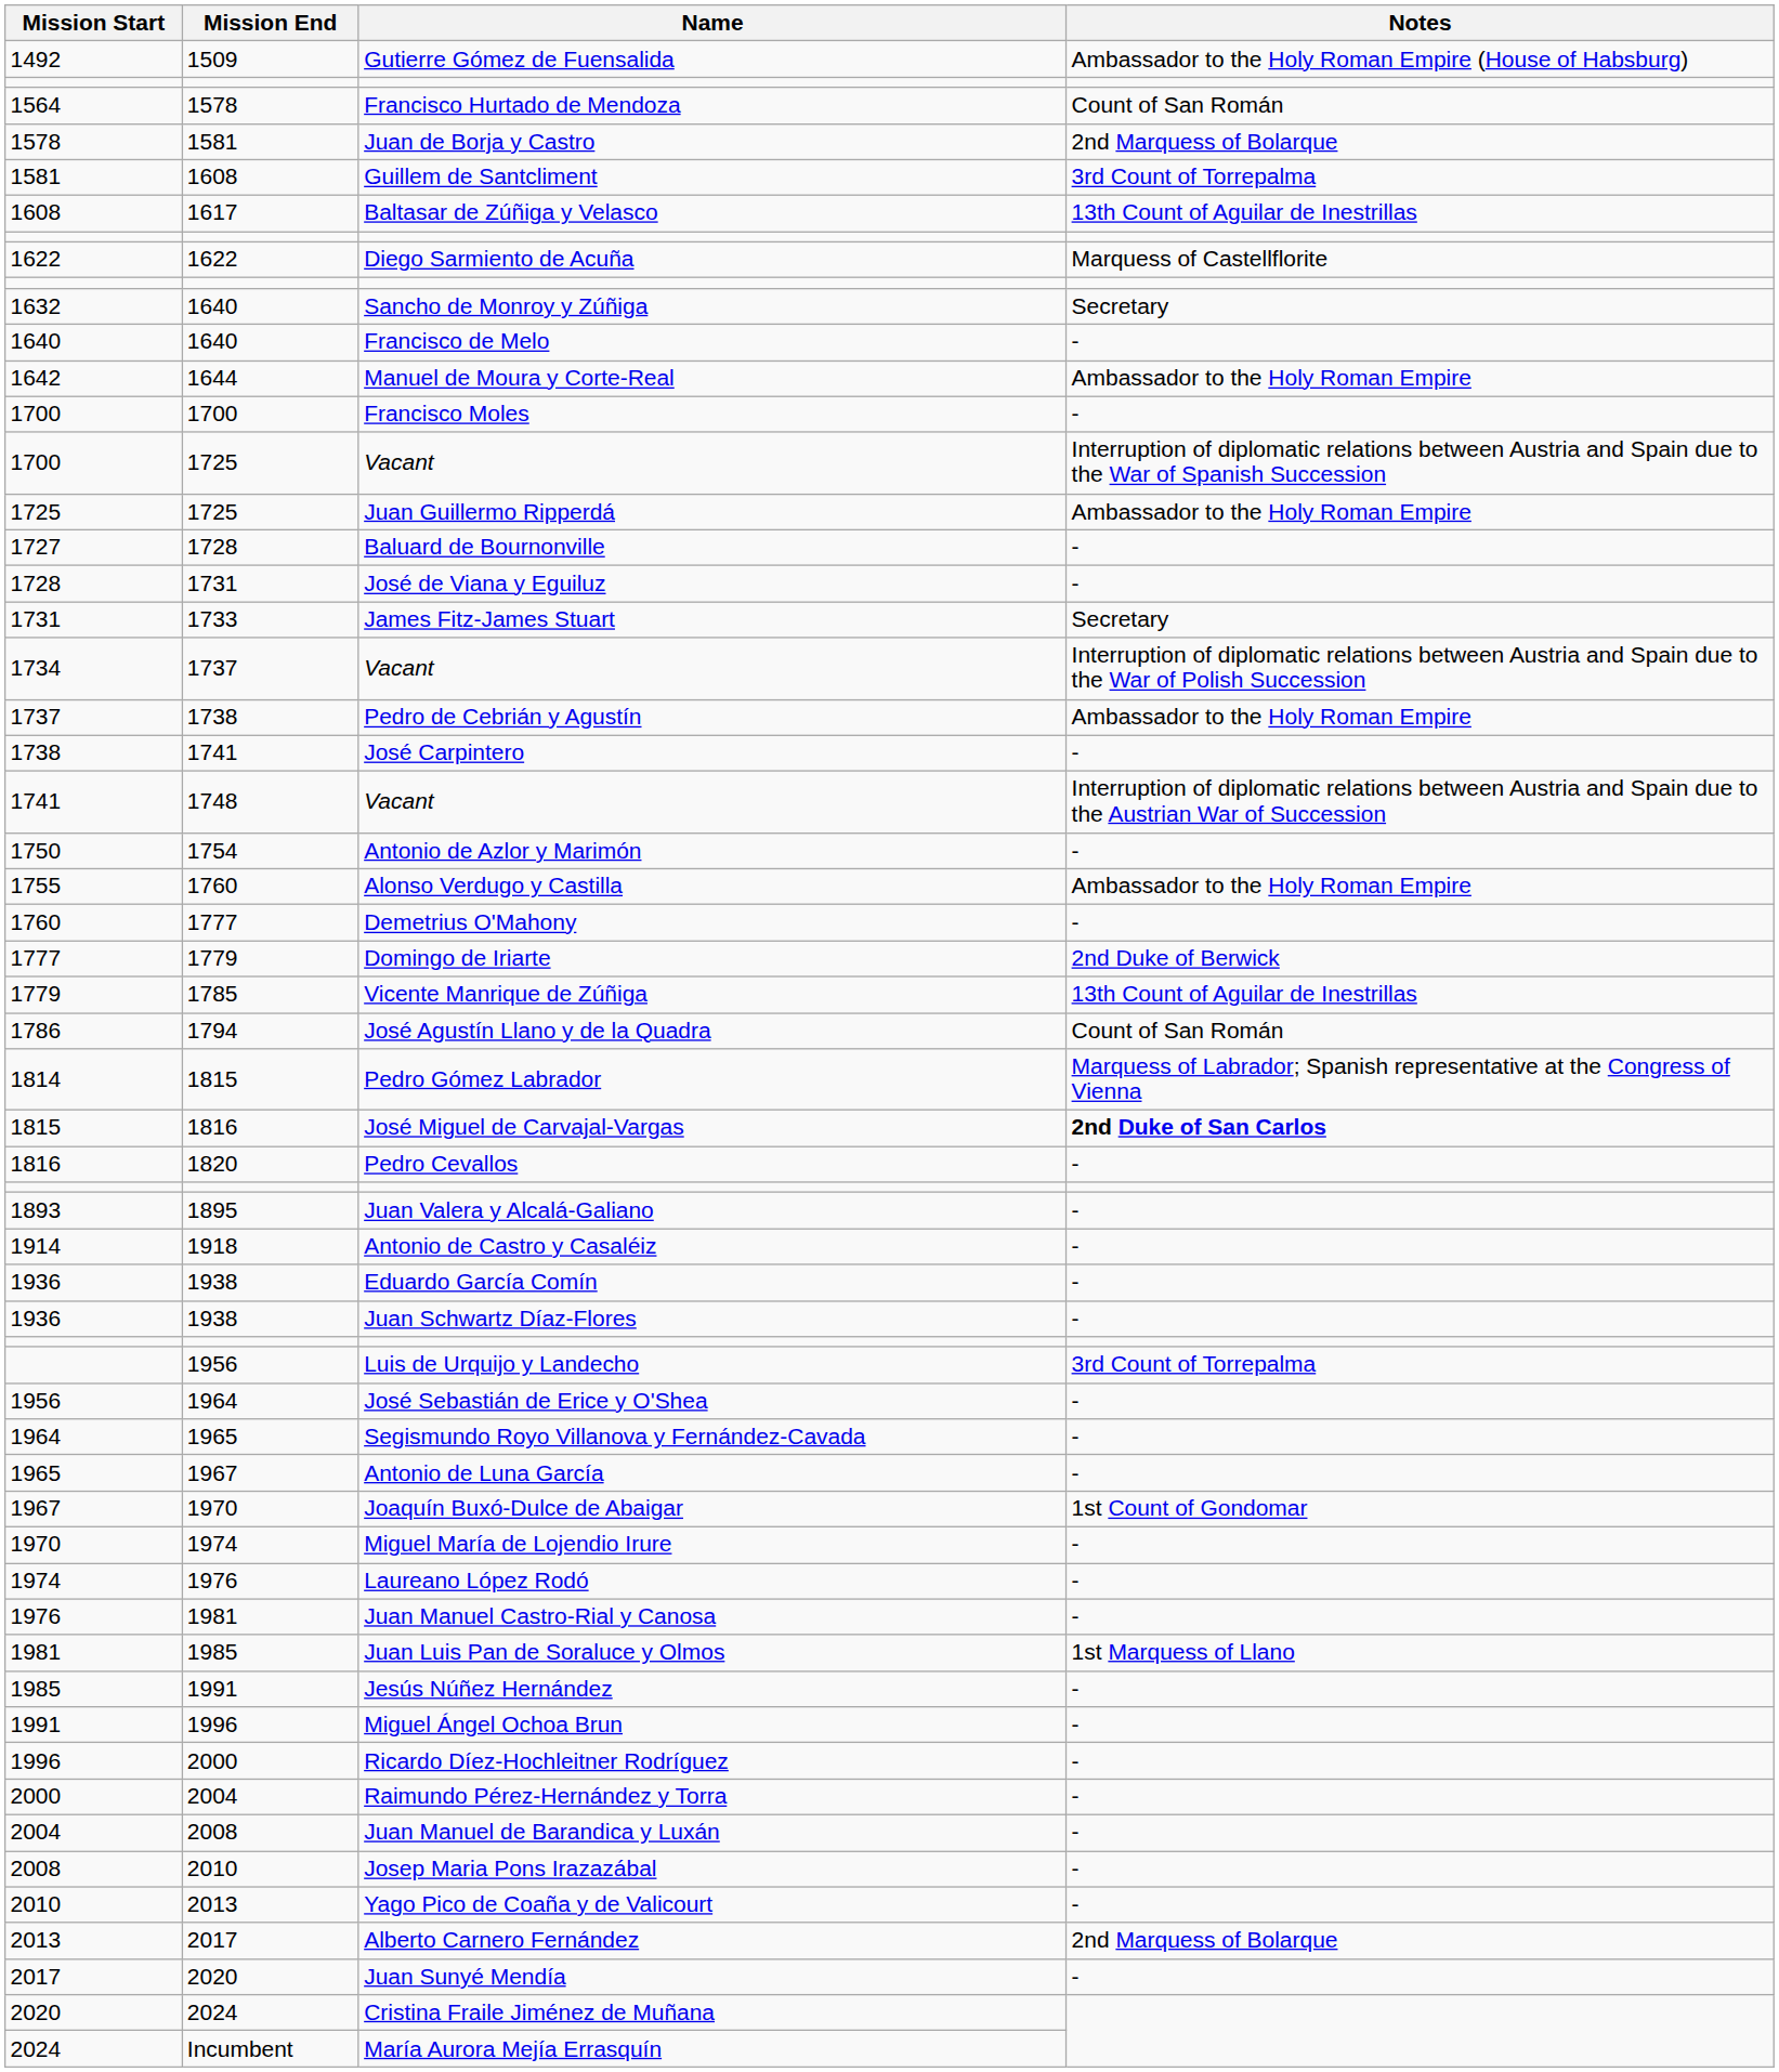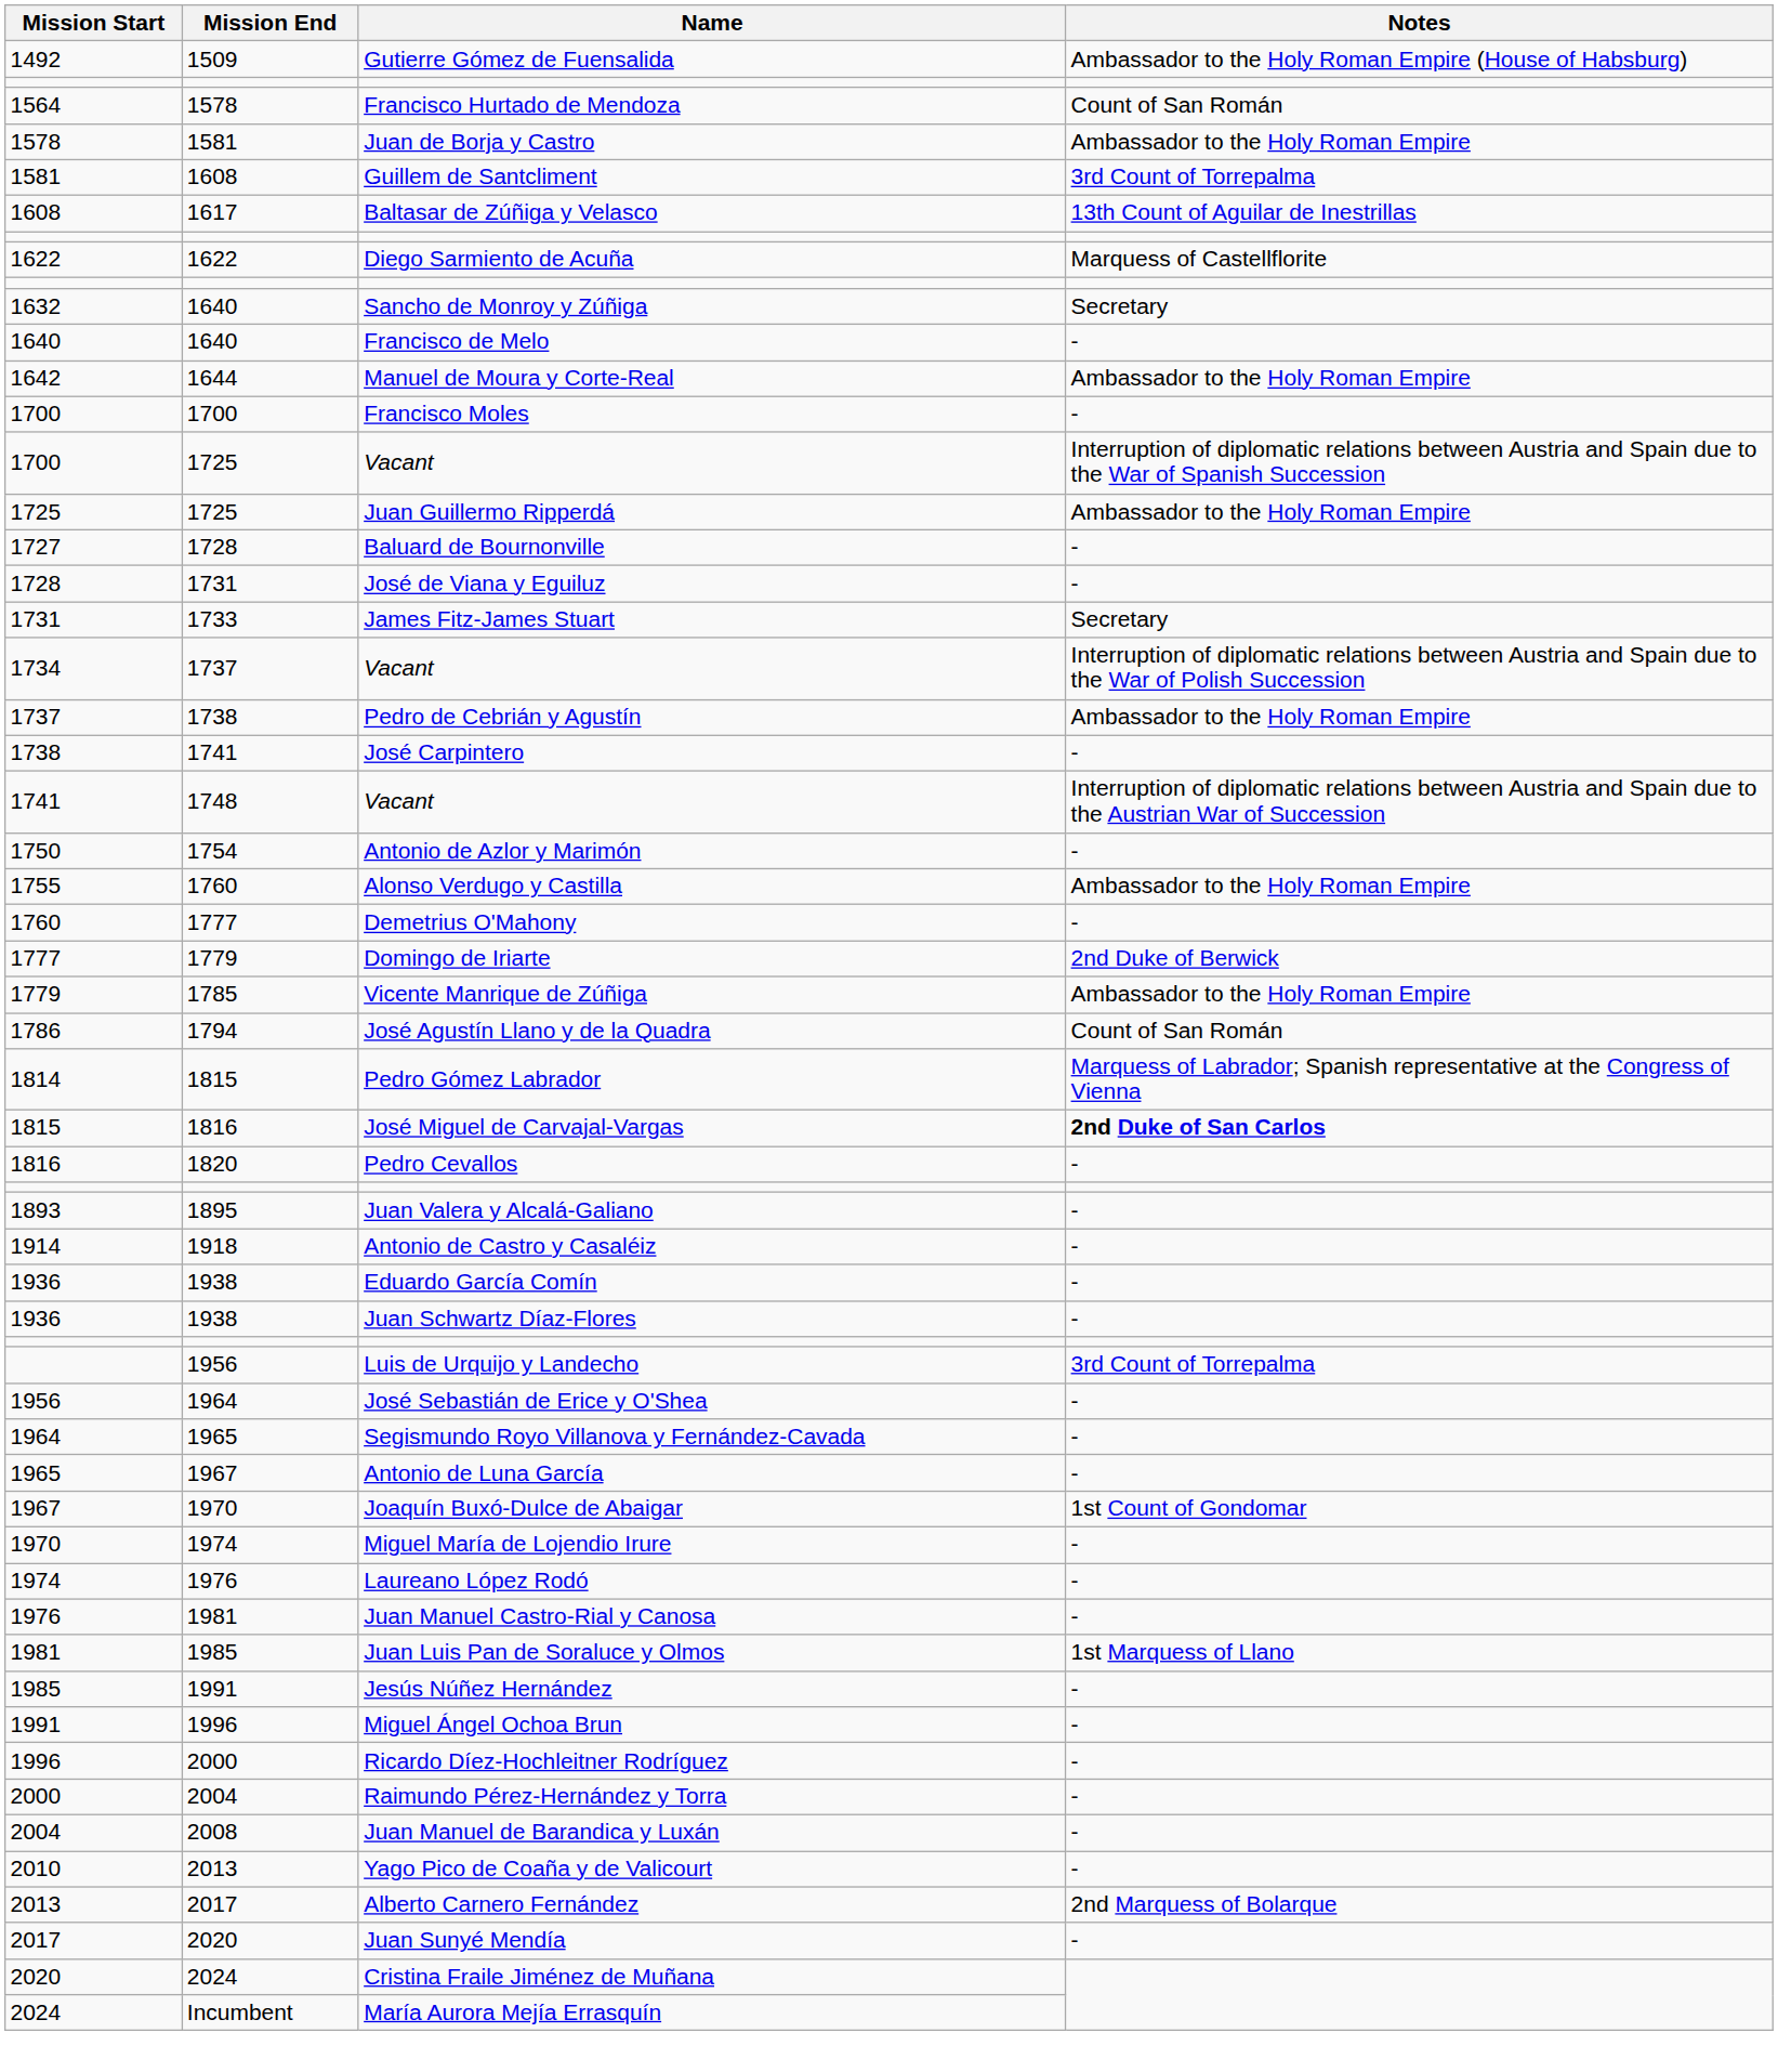Juan de Borja y Castro | Notes: 2nd Marquess of Bolarque -> Ambassador to the Holy Roman Empire
Vicente Manrique de Zúñiga | Notes: 13th Count of Aguilar de Inestrillas -> Ambassador to the Holy Roman Empire
- row: 2008 | 2010 | Josep Maria Pons Irazazábal | -
